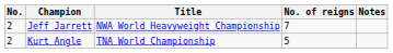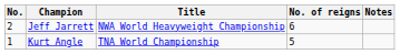Jeff Jarrett | No. of reigns: 7 -> 6
Kurt Angle | No.: 2 -> 1
